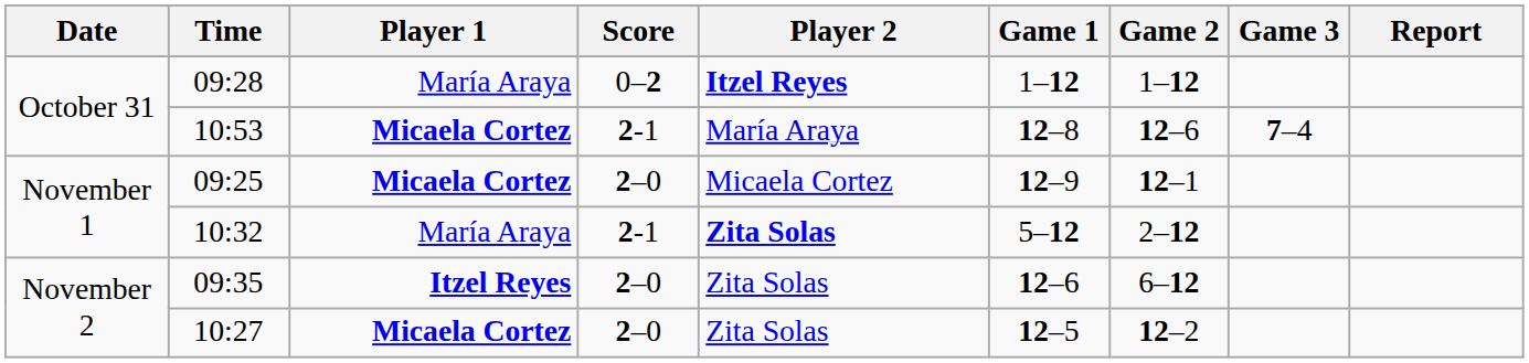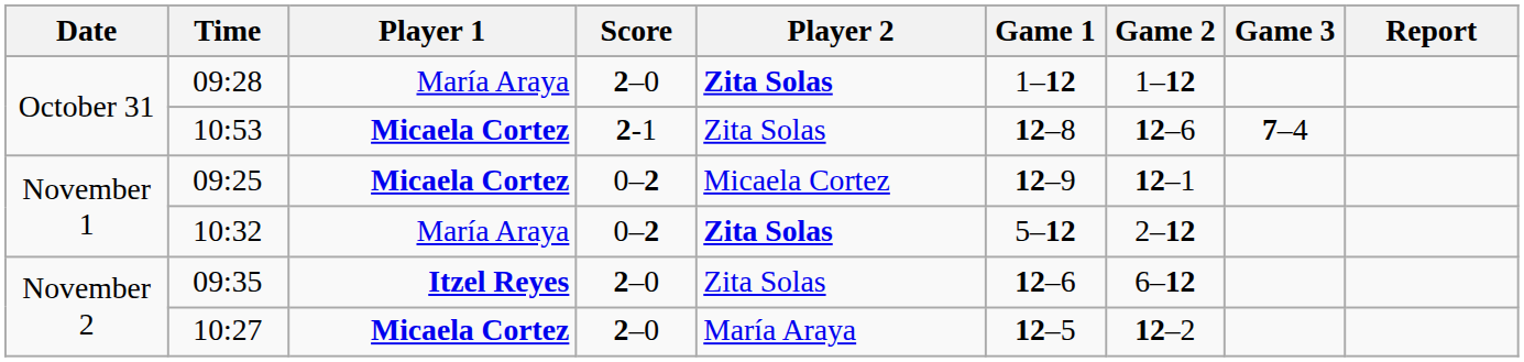09:28 | Score: 0–2 -> 2–0
09:28 | Player 2: Itzel Reyes -> Zita Solas
10:53 | Player 2: María Araya -> Zita Solas
09:25 | Score: 2–0 -> 0–2
10:32 | Score: 2-1 -> 0–2
10:27 | Player 2: Zita Solas -> María Araya
